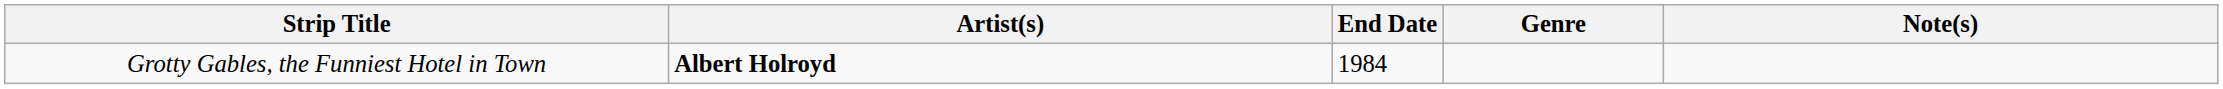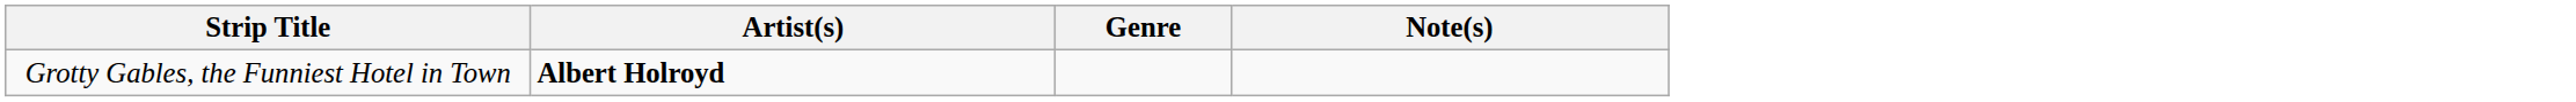- column: End Date | 1984
